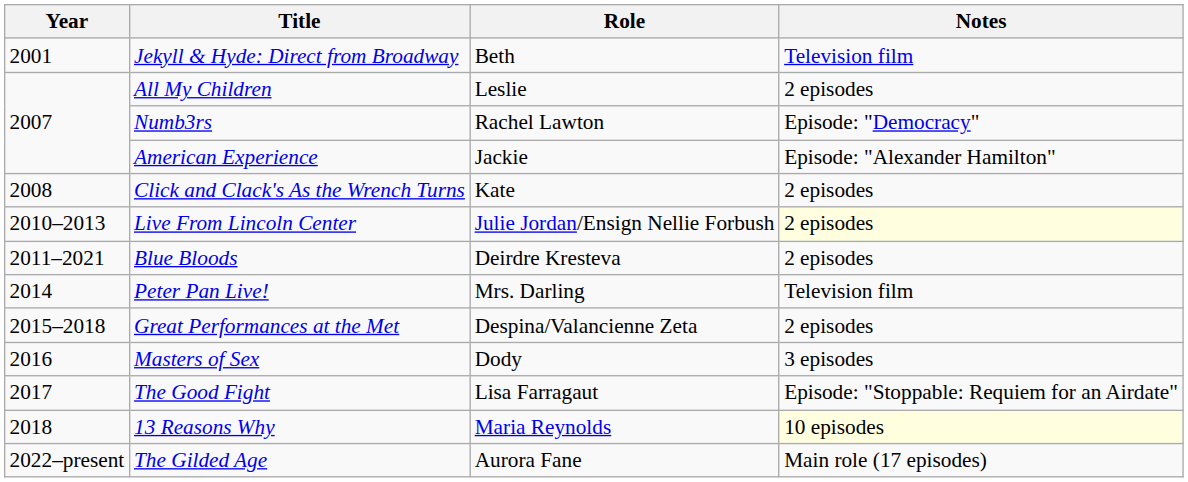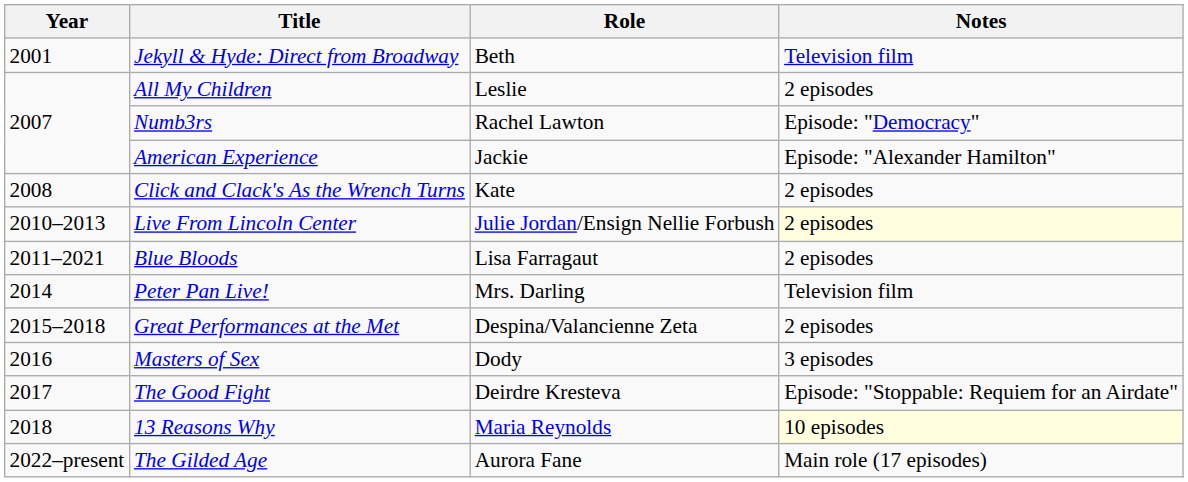Blue Bloods | Role: Deirdre Kresteva -> Lisa Farragaut
The Good Fight | Role: Lisa Farragaut -> Deirdre Kresteva
